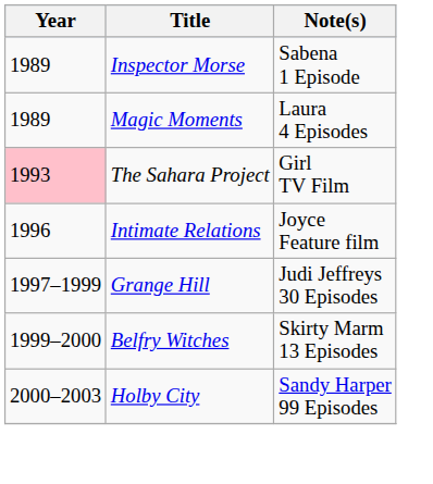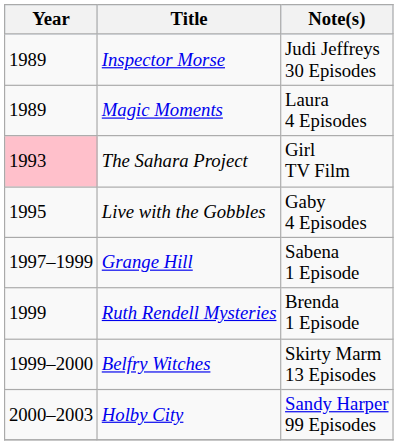Inspector Morse | Note(s): Sabena 1 Episode -> Judi Jeffreys 30 Episodes
+ row: 1995 | Live with the Gobbles | Gaby 4 Episodes
- row: 1996 | Intimate Relations | Joyce Feature film
Grange Hill | Note(s): Judi Jeffreys 30 Episodes -> Sabena 1 Episode
+ row: 1999 | Ruth Rendell Mysteries | Brenda 1 Episode
